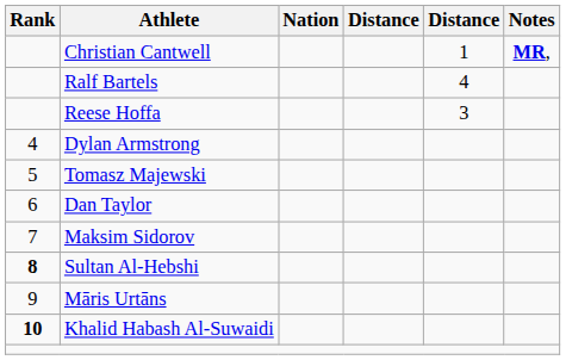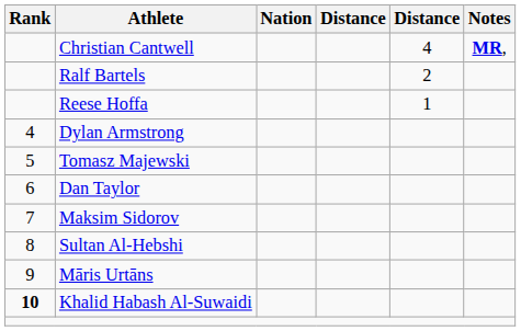Christian Cantwell | column 5: 1 -> 4
Ralf Bartels | column 5: 4 -> 2
Reese Hoffa | column 5: 3 -> 1
Sultan Al-Hebshi | Rank: bold -> normal
